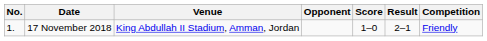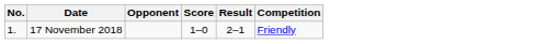- column: Venue | King Abdullah II Stadium, Amman, Jordan
